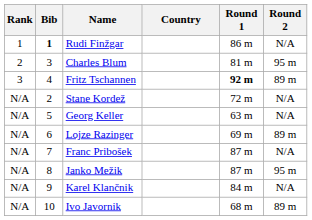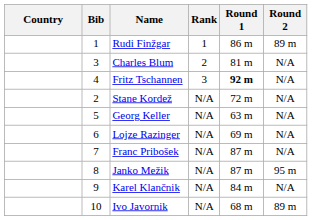columns swapped: Rank <-> Country
Rudi Finžgar | Bib: bold -> normal
Rudi Finžgar | Round 2: N/A -> 89 m
Charles Blum | Round 2: 95 m -> N/A
Fritz Tschannen | Round 2: 89 m -> N/A
Lojze Razinger | Round 2: 89 m -> N/A
